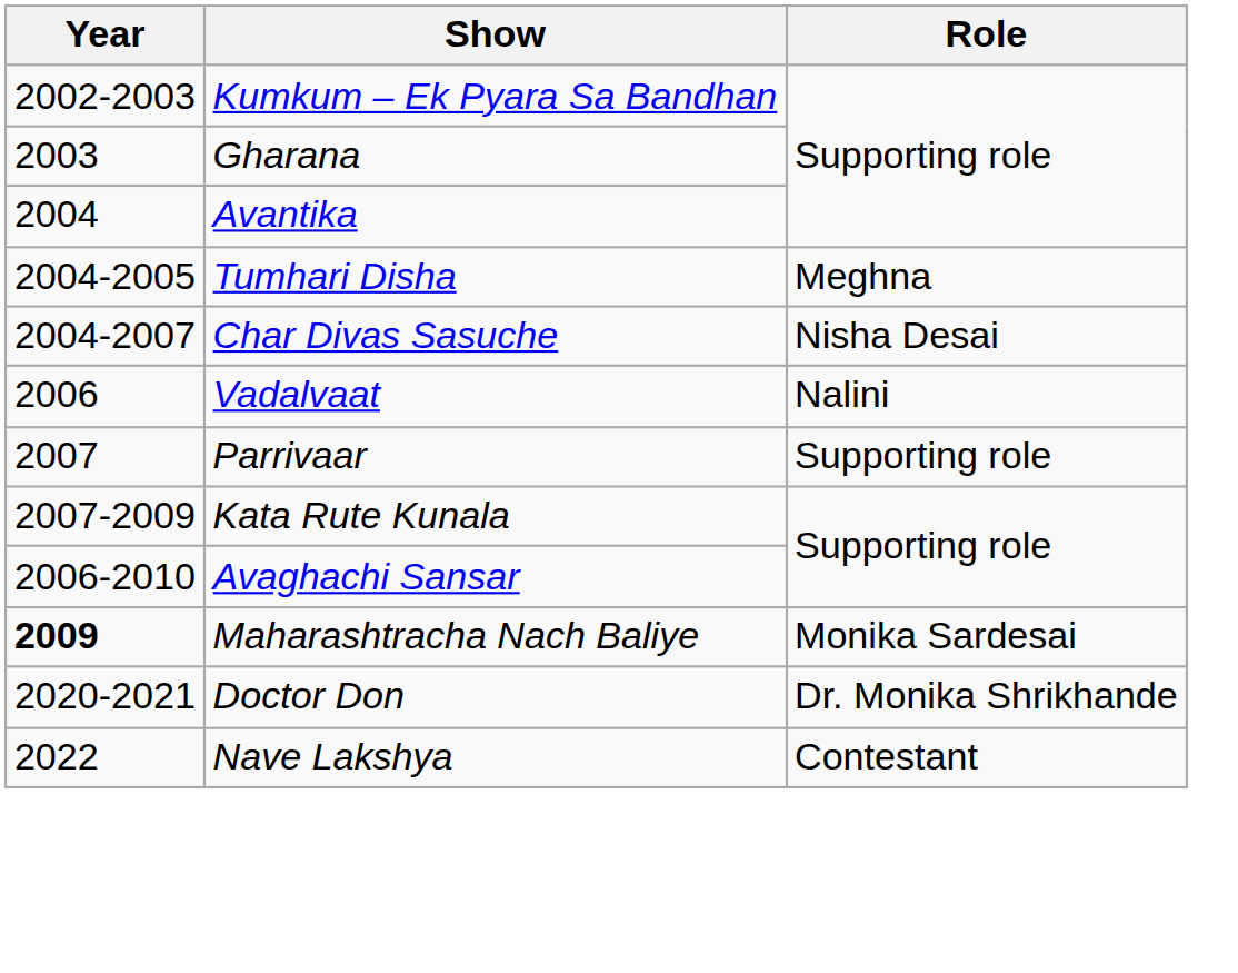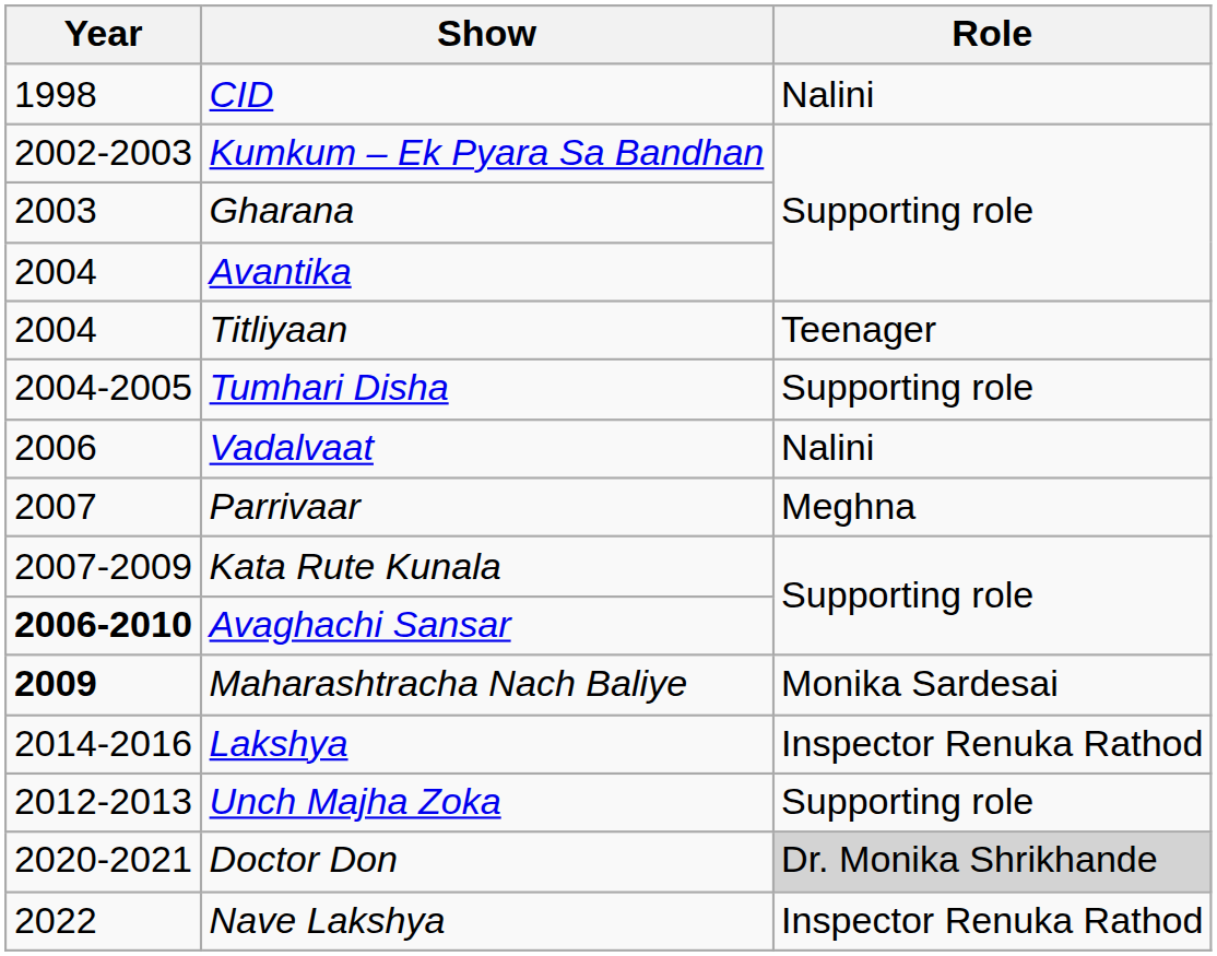+ row: 1998 | CID | Nalini
+ row: 2004 | Titliyaan | Teenager
Tumhari Disha | Role: Meghna -> Supporting role
- row: 2004-2007 | Char Divas Sasuche | Nisha Desai
Parrivaar | Role: Supporting role -> Meghna
Avaghachi Sansar | Year: normal -> bold
+ row: 2014-2016 | Lakshya | Inspector Renuka Rathod
+ row: 2012-2013 | Unch Majha Zoka | Supporting role
Doctor Don | Role: no background -> lightgrey background
Nave Lakshya | Role: Contestant -> Inspector Renuka Rathod
